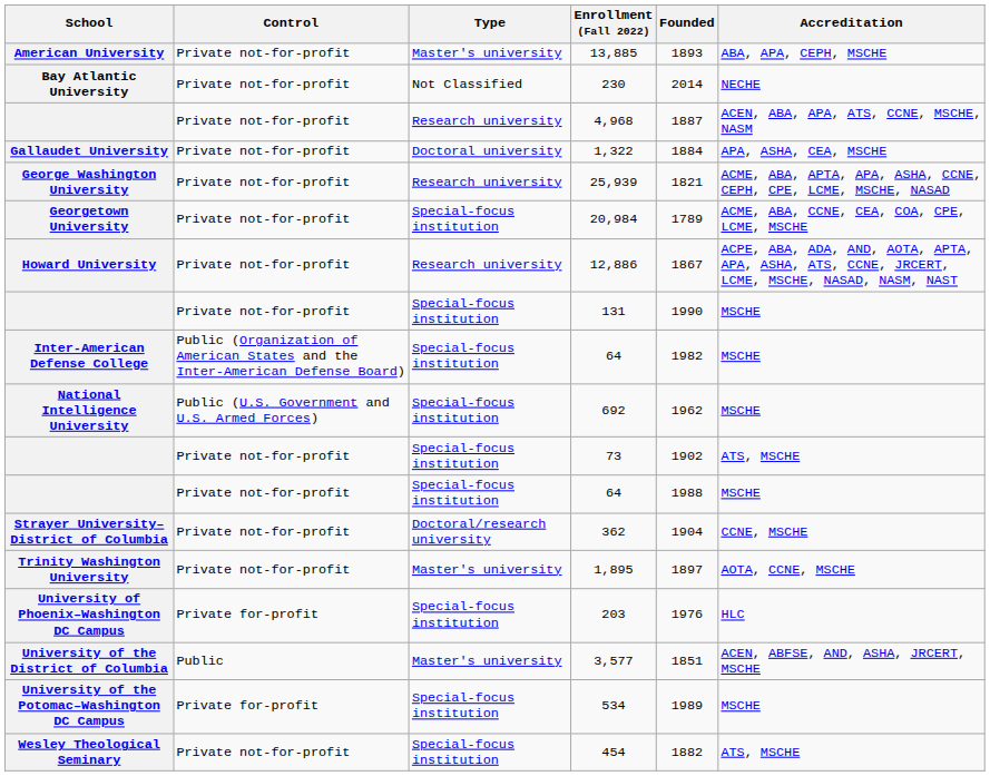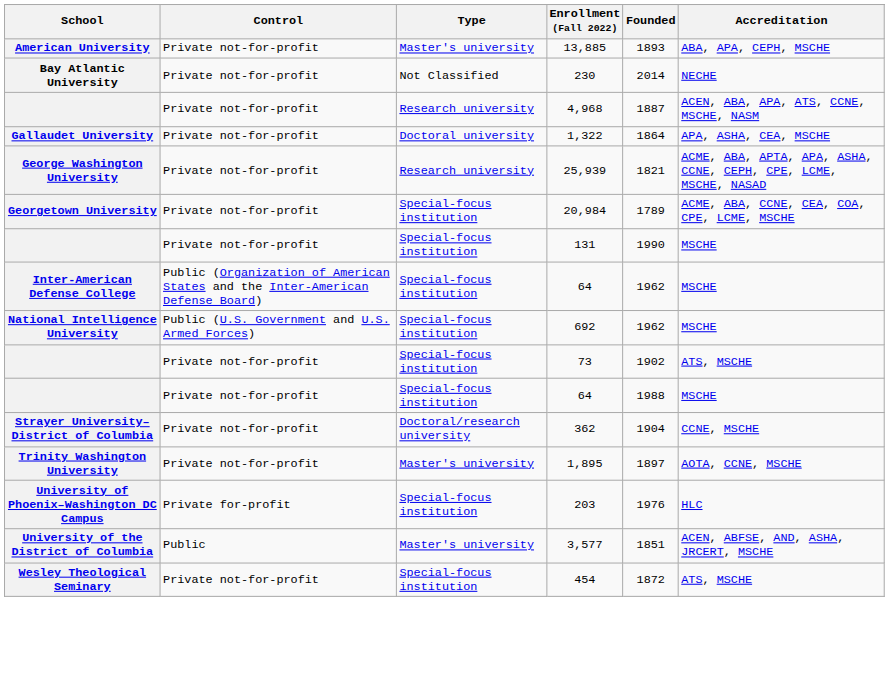1,322 | Founded: 1884 -> 1864
- row: Howard University | Private not-for-profit | Research university | 12,886 | 1867 | ACPE, ABA, ADA, AND, AOTA, APTA, APA, ASHA, ATS, CCNE, JRCERT, LCME, MSCHE, NASAD, NASM, NAST
Inter-American Defense College / 64 | Founded: 1982 -> 1962
- row: University of the Potomac–Washington DC Campus | Private for-profit | Special-focus institution | 534 | 1989 | MSCHE
454 | Founded: 1882 -> 1872
